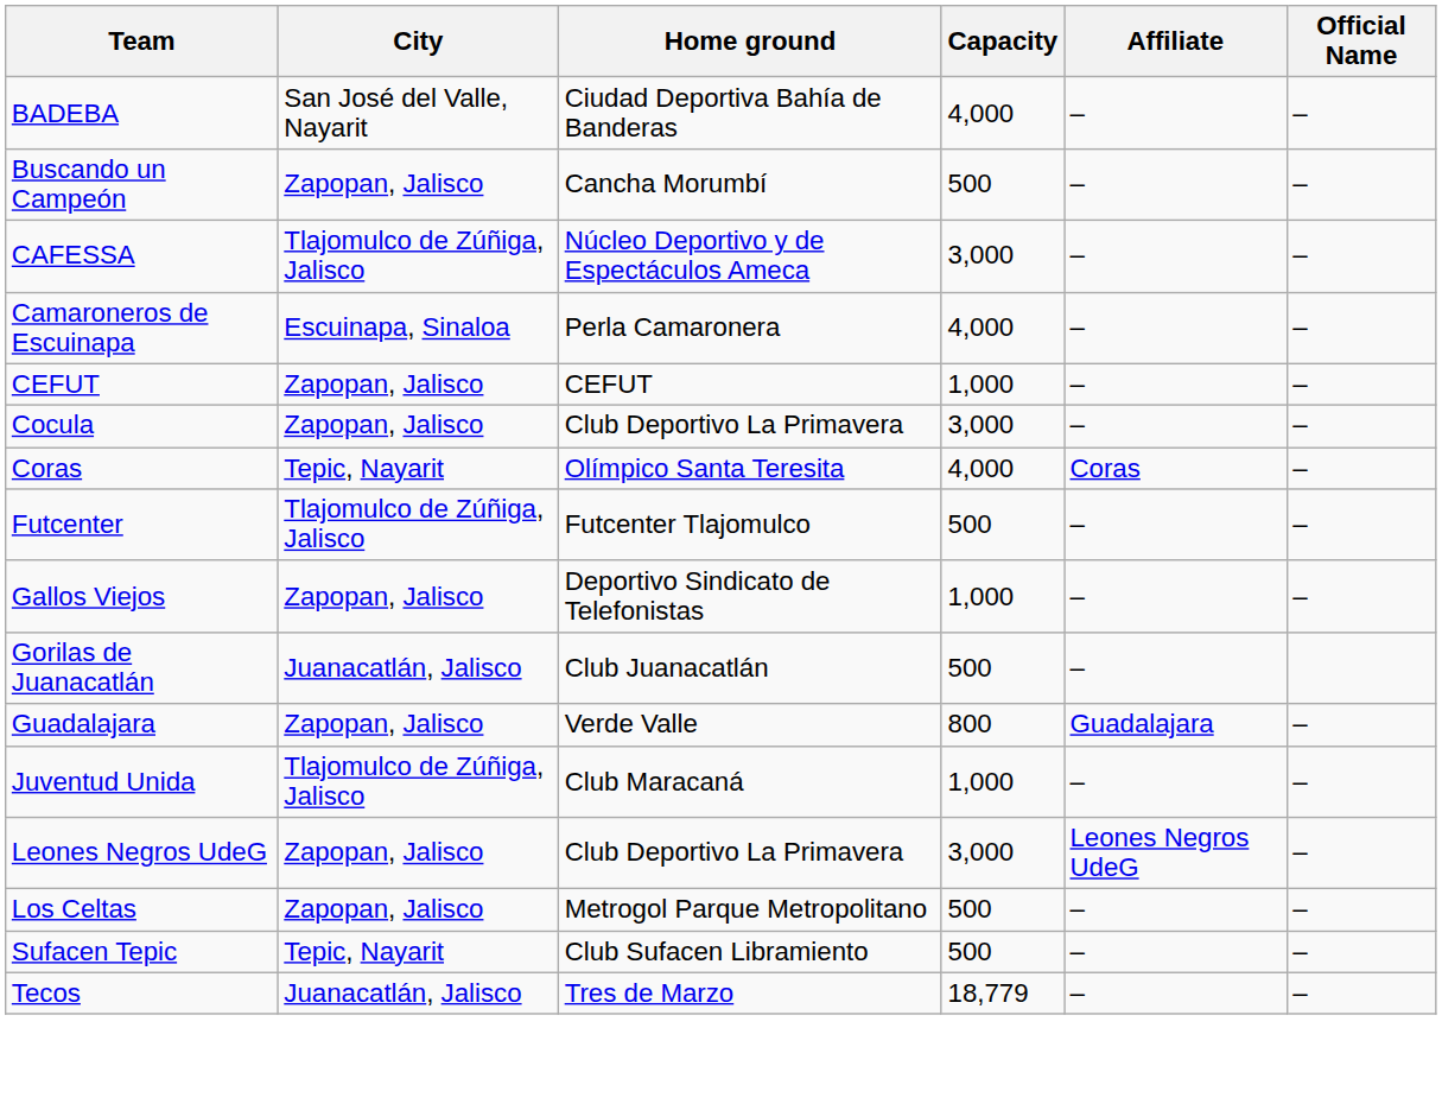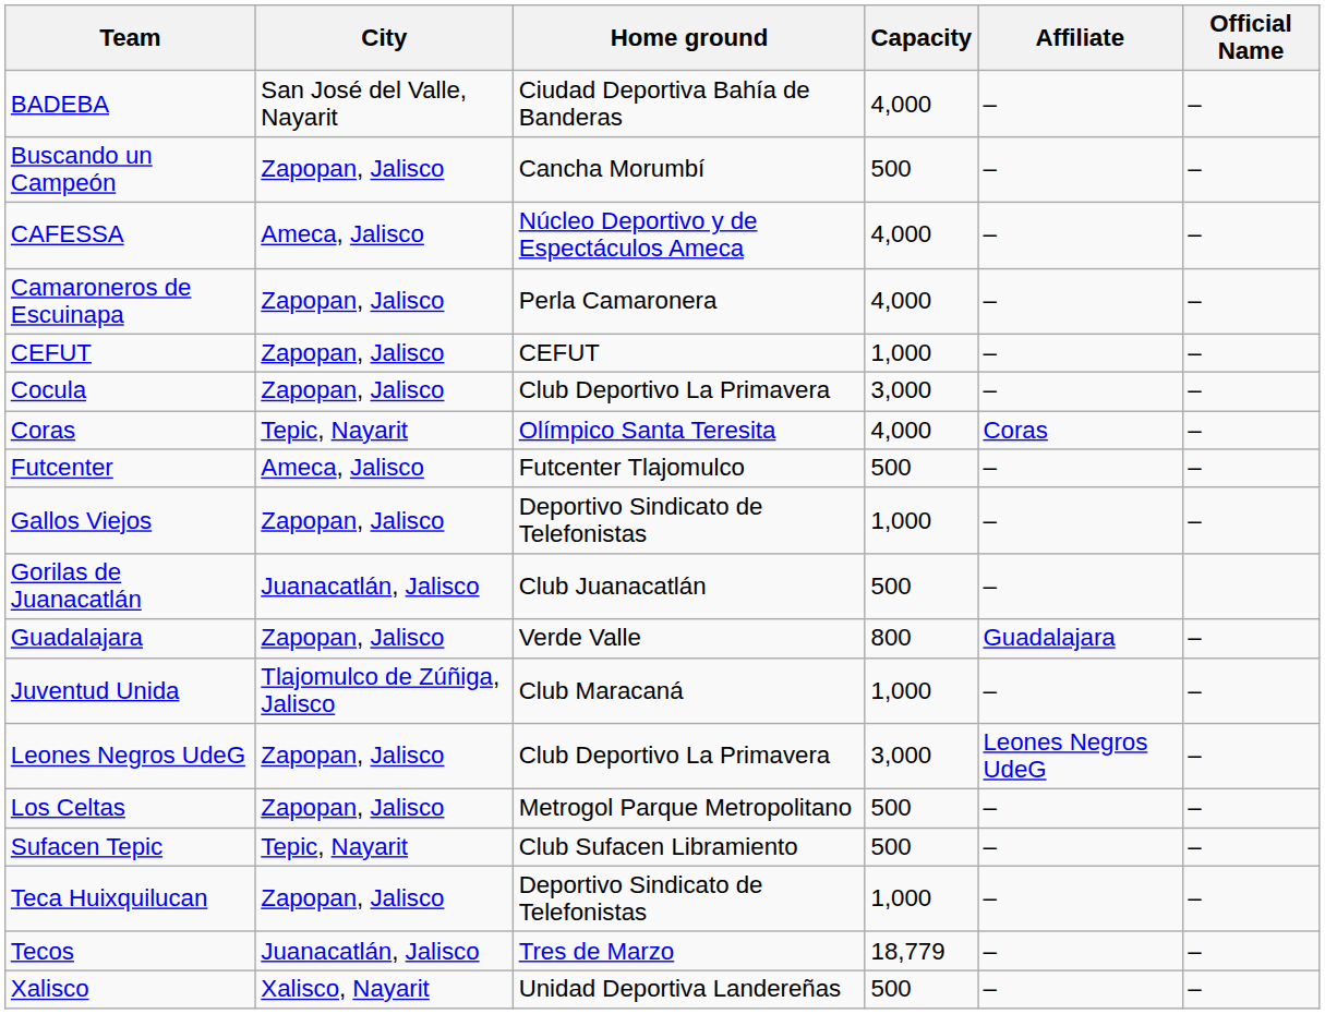CAFESSA | City: Tlajomulco de Zúñiga, Jalisco -> Ameca, Jalisco
CAFESSA | Capacity: 3,000 -> 4,000
Camaroneros de Escuinapa | City: Escuinapa, Sinaloa -> Zapopan, Jalisco
Futcenter | City: Tlajomulco de Zúñiga, Jalisco -> Ameca, Jalisco
+ row: Teca Huixquilucan | Zapopan, Jalisco | Deportivo Sindicato de Telefonistas | 1,000 | – | –
+ row: Xalisco | Xalisco, Nayarit | Unidad Deportiva Landereñas | 500 | – | –
